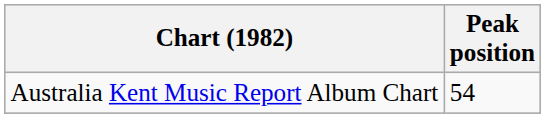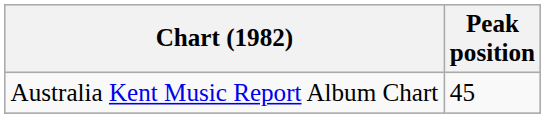Australia Kent Music Report Album Chart | Peak position: 54 -> 45
